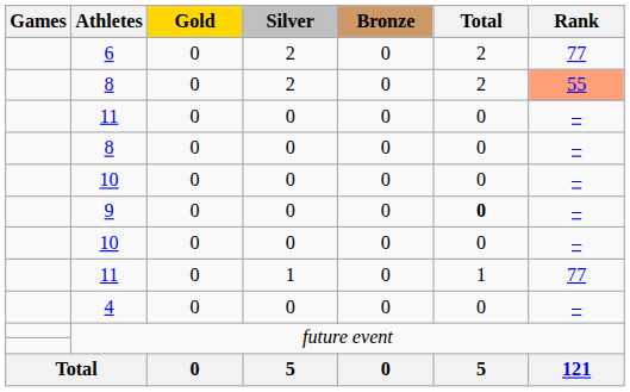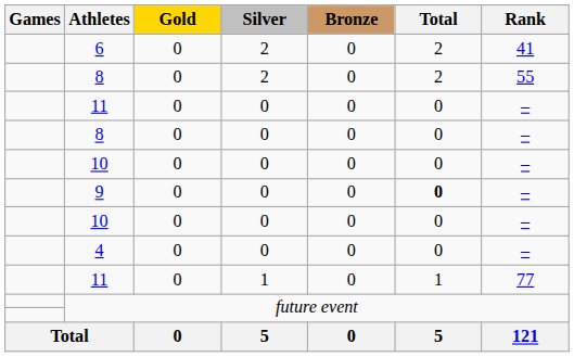6 | Rank: 77 -> 41
8 / 2 | Rank: lightsalmon background -> no background
rows swapped: 11 / 1 <-> 4
